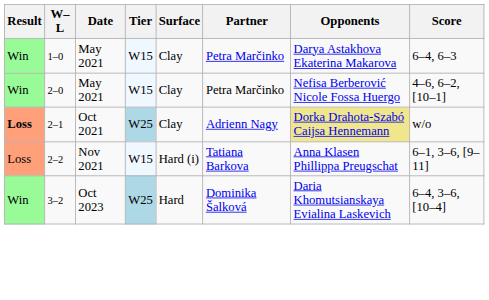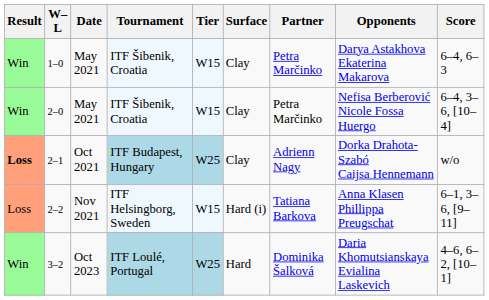+ column: Tournament | ITF Šibenik, Croatia | ITF Šibenik, Croatia | ITF Budapest, Hungary | ITF Helsingborg, Sweden | ITF Loulé, Portugal
2–0 | Score: 4–6, 6–2, [10–1] -> 6–4, 3–6, [10–4]
2–1 | Opponents: khaki background -> no background
3–2 | Score: 6–4, 3–6, [10–4] -> 4–6, 6–2, [10–1]
